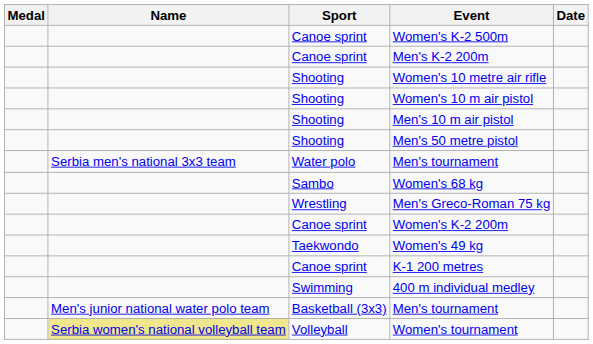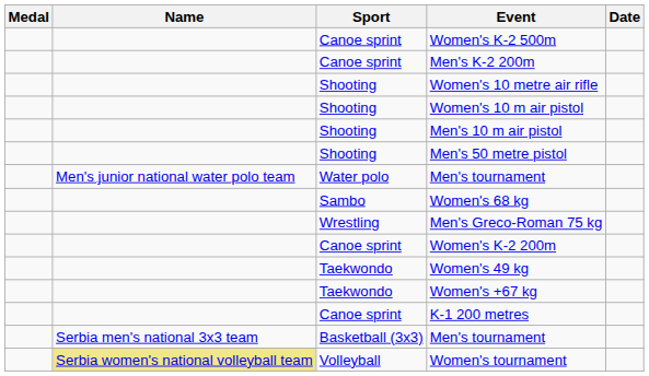Water polo / Men's tournament | Name: Serbia men's national 3x3 team -> Men's junior national water polo team
+ row: Taekwondo | Women's +67 kg
- row: Swimming | 400 m individual medley
Basketball (3x3) / Men's tournament | Name: Men's junior national water polo team -> Serbia men's national 3x3 team
